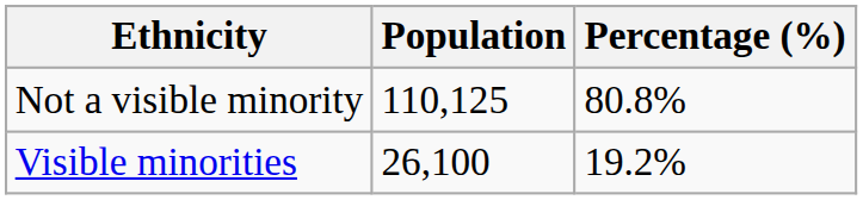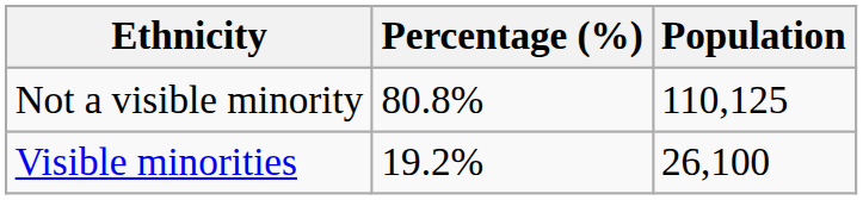columns swapped: Population <-> Percentage (%)
